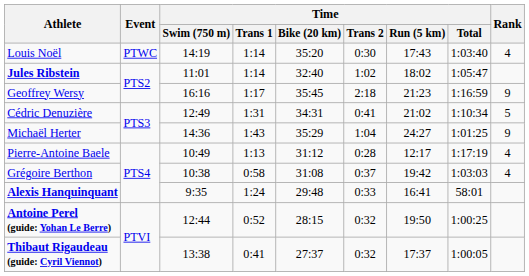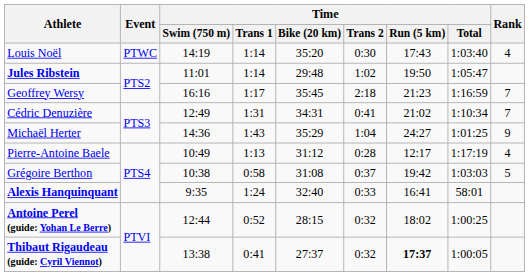Jules Ribstein | Time / Bike (20 km): 32:40 -> 29:48
Jules Ribstein | Time / Run (5 km): 18:02 -> 19:50
Geoffrey Wersy | Rank: 9 -> 7
Cédric Denuzière | Rank: 5 -> 7
Grégoire Berthon | Rank: 4 -> 5
Alexis Hanquinquant | Time / Bike (20 km): 29:48 -> 32:40
Antoine Perel (guide: Yohan Le Berre) | Time / Run (5 km): 19:50 -> 18:02
Thibaut Rigaudeau (guide: Cyril Viennot) | Time / Run (5 km): normal -> bold
